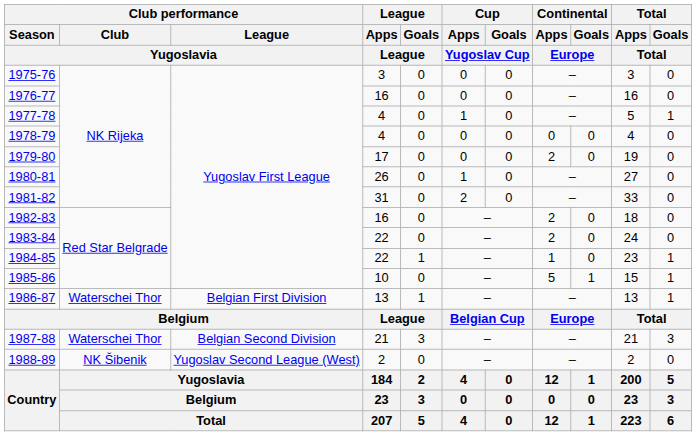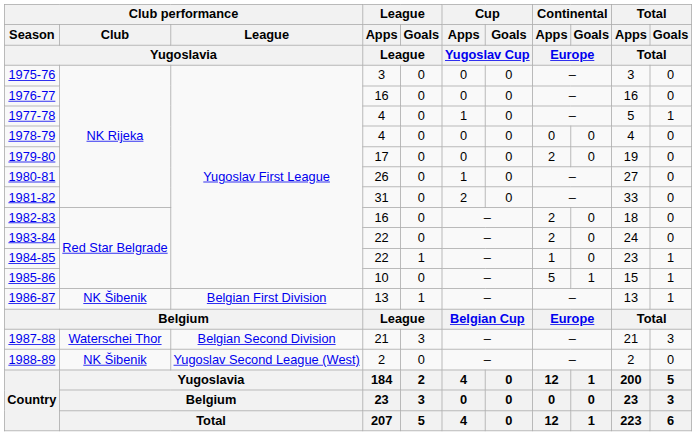1986-87 | Club performance / Club / Yugoslavia: Waterschei Thor -> NK Šibenik
